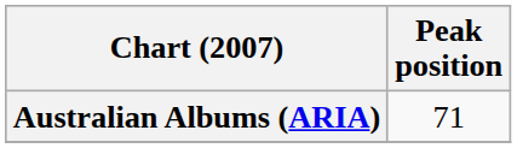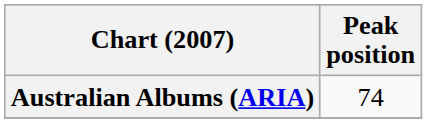Australian Albums (ARIA) | Peak position: 71 -> 74
